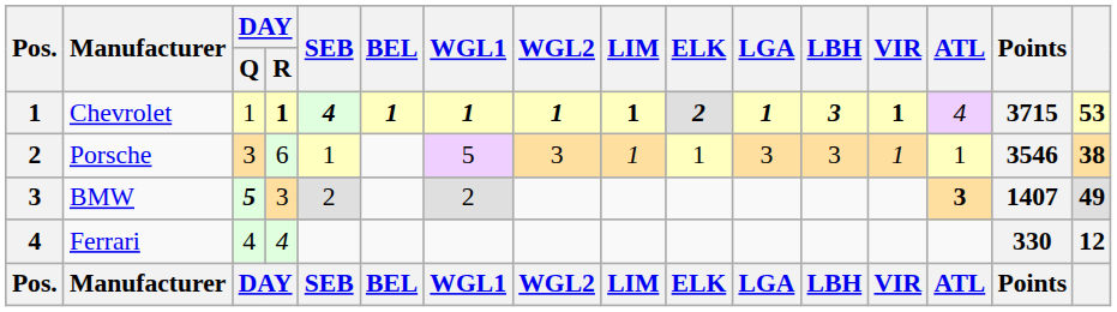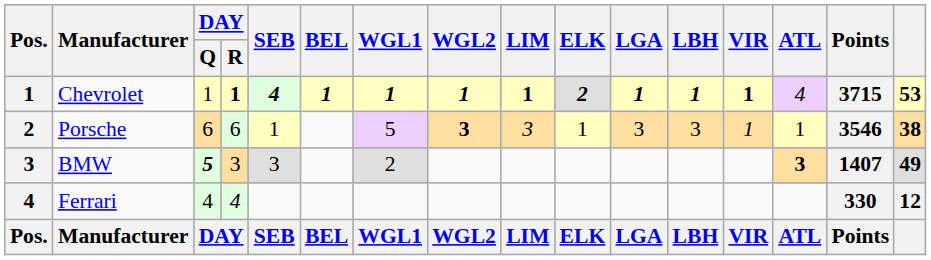Chevrolet | LBH: 3 -> 1
Porsche | DAY / Q: 3 -> 6
Porsche | WGL2: normal -> bold
Porsche | LIM: 1 -> 3
BMW | SEB: 2 -> 3
